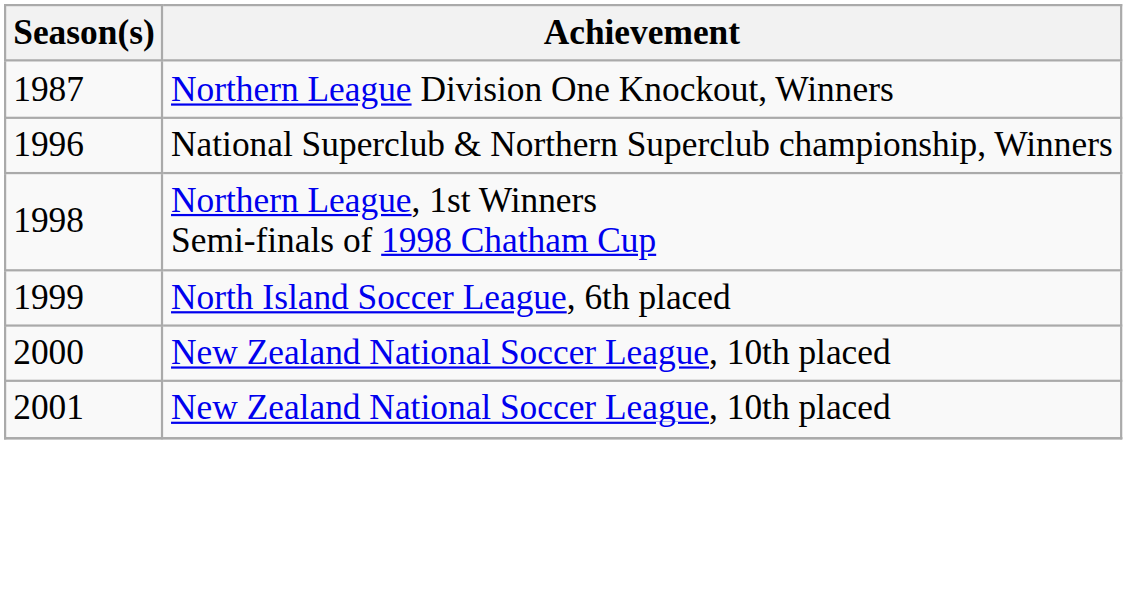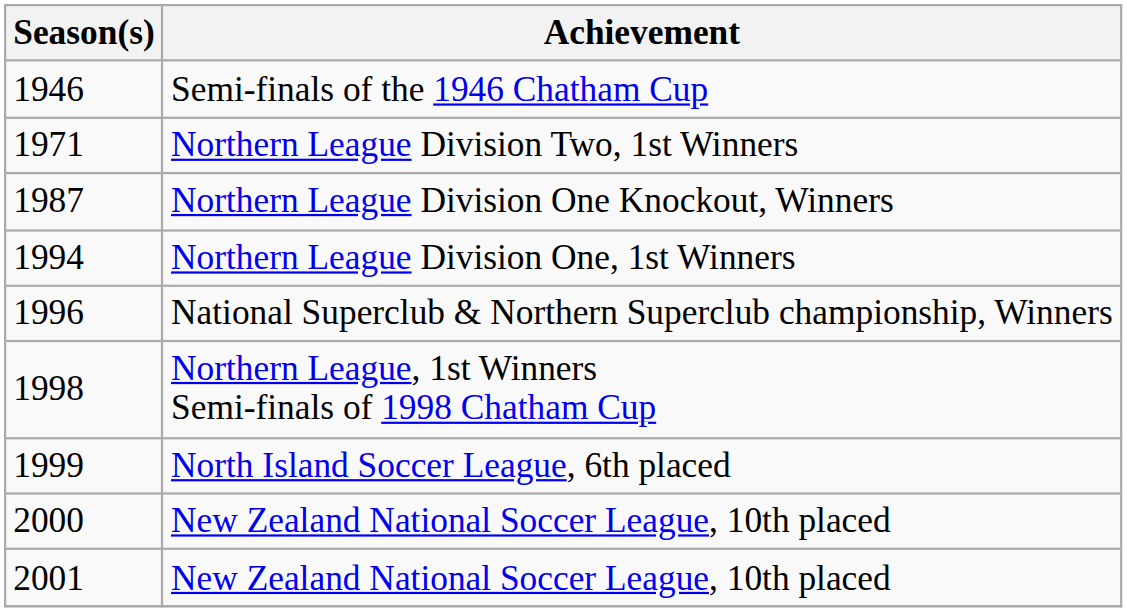+ row: 1946 | Semi-finals of the 1946 Chatham Cup
+ row: 1971 | Northern League Division Two, 1st Winners
+ row: 1994 | Northern League Division One, 1st Winners
